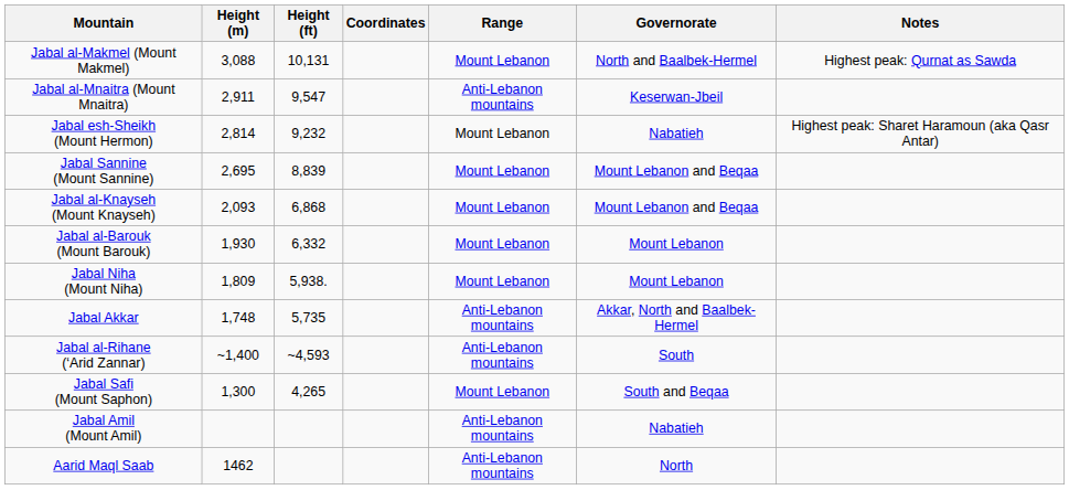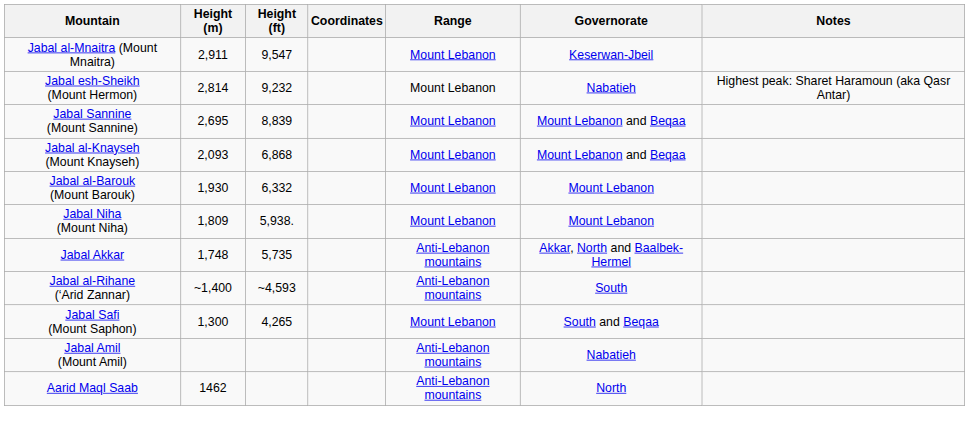- row: Jabal al-Makmel (Mount Makmel) | 3,088 | 10,131 | Mount Lebanon | North and Baalbek-Hermel | Highest peak: Qurnat as Sawda
Jabal al-Mnaitra (Mount Mnaitra) | Range: Anti-Lebanon mountains -> Mount Lebanon
